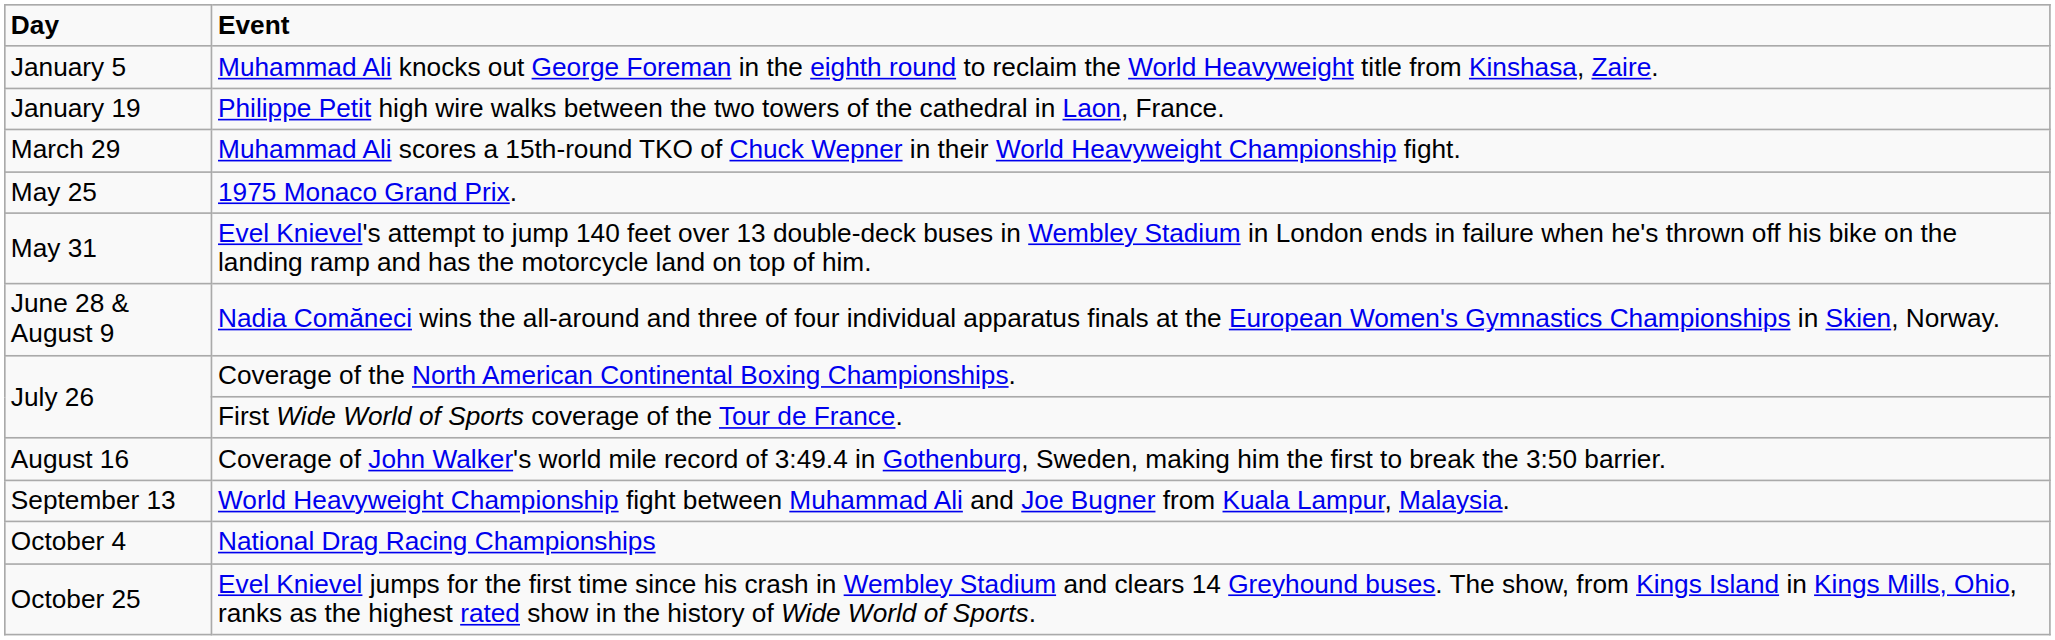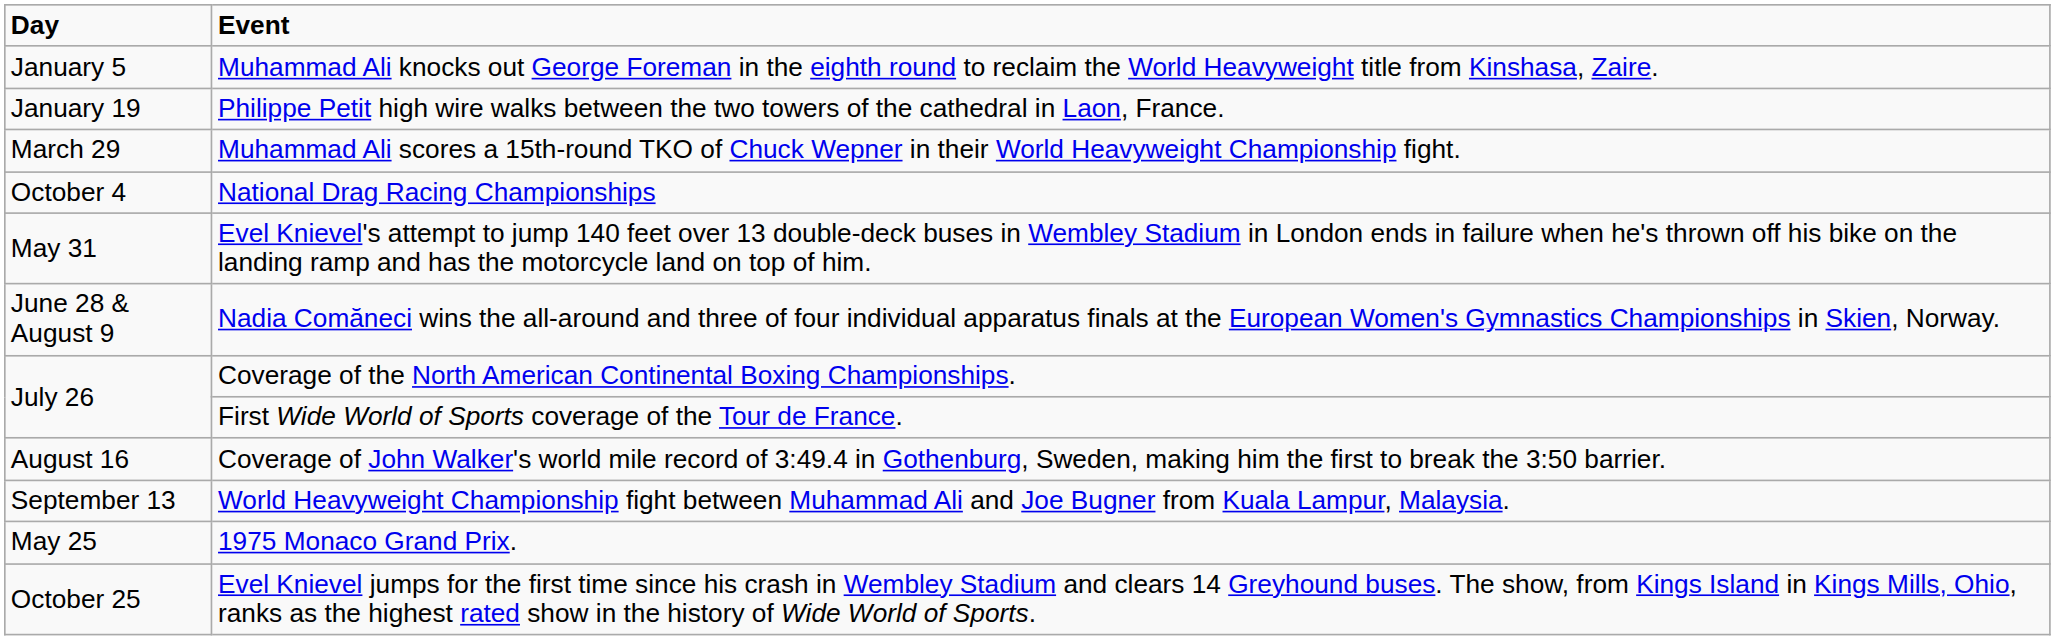rows swapped: 1975 Monaco Grand Prix. <-> National Drag Racing Championships
